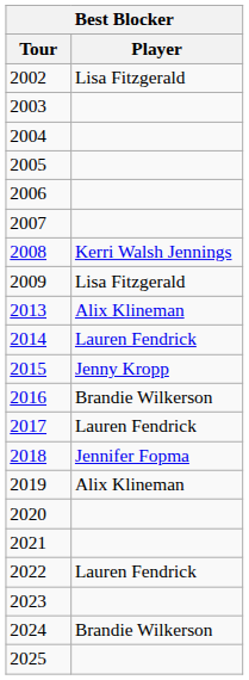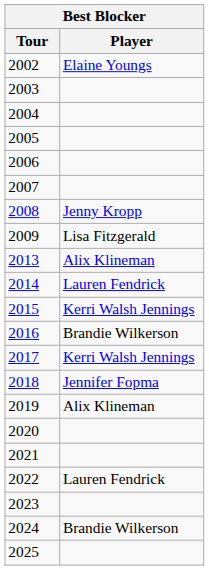2002 | Player: Lisa Fitzgerald -> Elaine Youngs
2008 | Player: Kerri Walsh Jennings -> Jenny Kropp
2015 | Player: Jenny Kropp -> Kerri Walsh Jennings
2017 | Player: Lauren Fendrick -> Kerri Walsh Jennings
